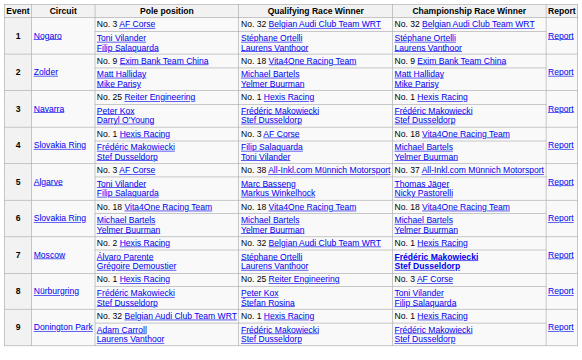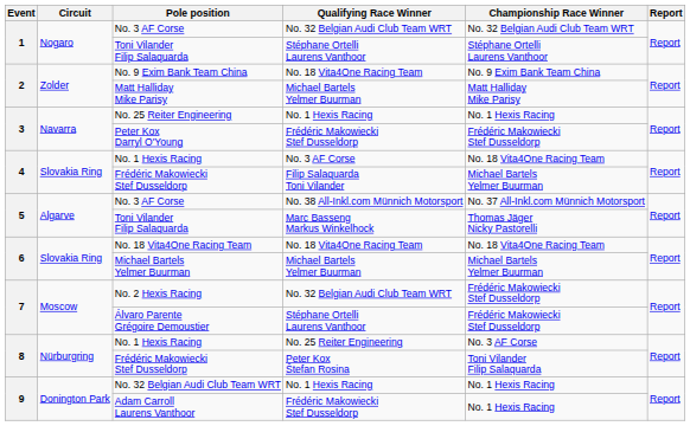No. 2 Hexis Racing | Championship Race Winner: No. 1 Hexis Racing -> Frédéric Makowiecki Stef Dusseldorp
Álvaro Parente Grégoire Demoustier | Championship Race Winner: bold -> normal
Adam Carroll Laurens Vanthoor | Championship Race Winner: Frédéric Makowiecki Stef Dusseldorp -> No. 1 Hexis Racing
